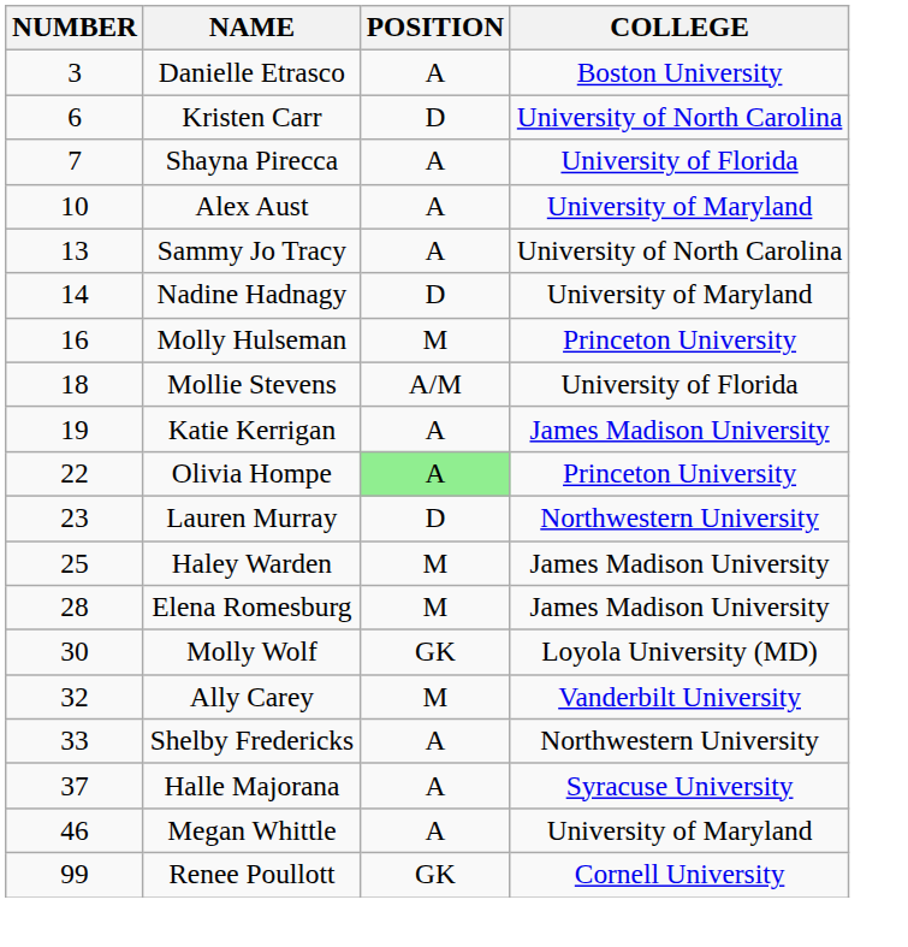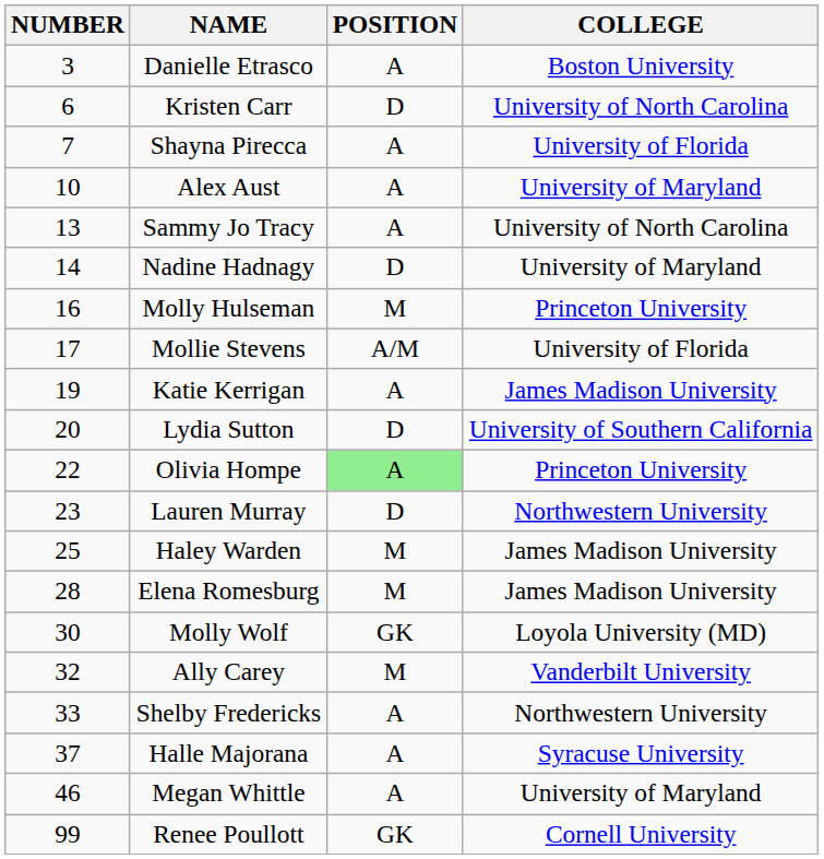Mollie Stevens | NUMBER: 18 -> 17
+ row: 20 | Lydia Sutton | D | University of Southern California
